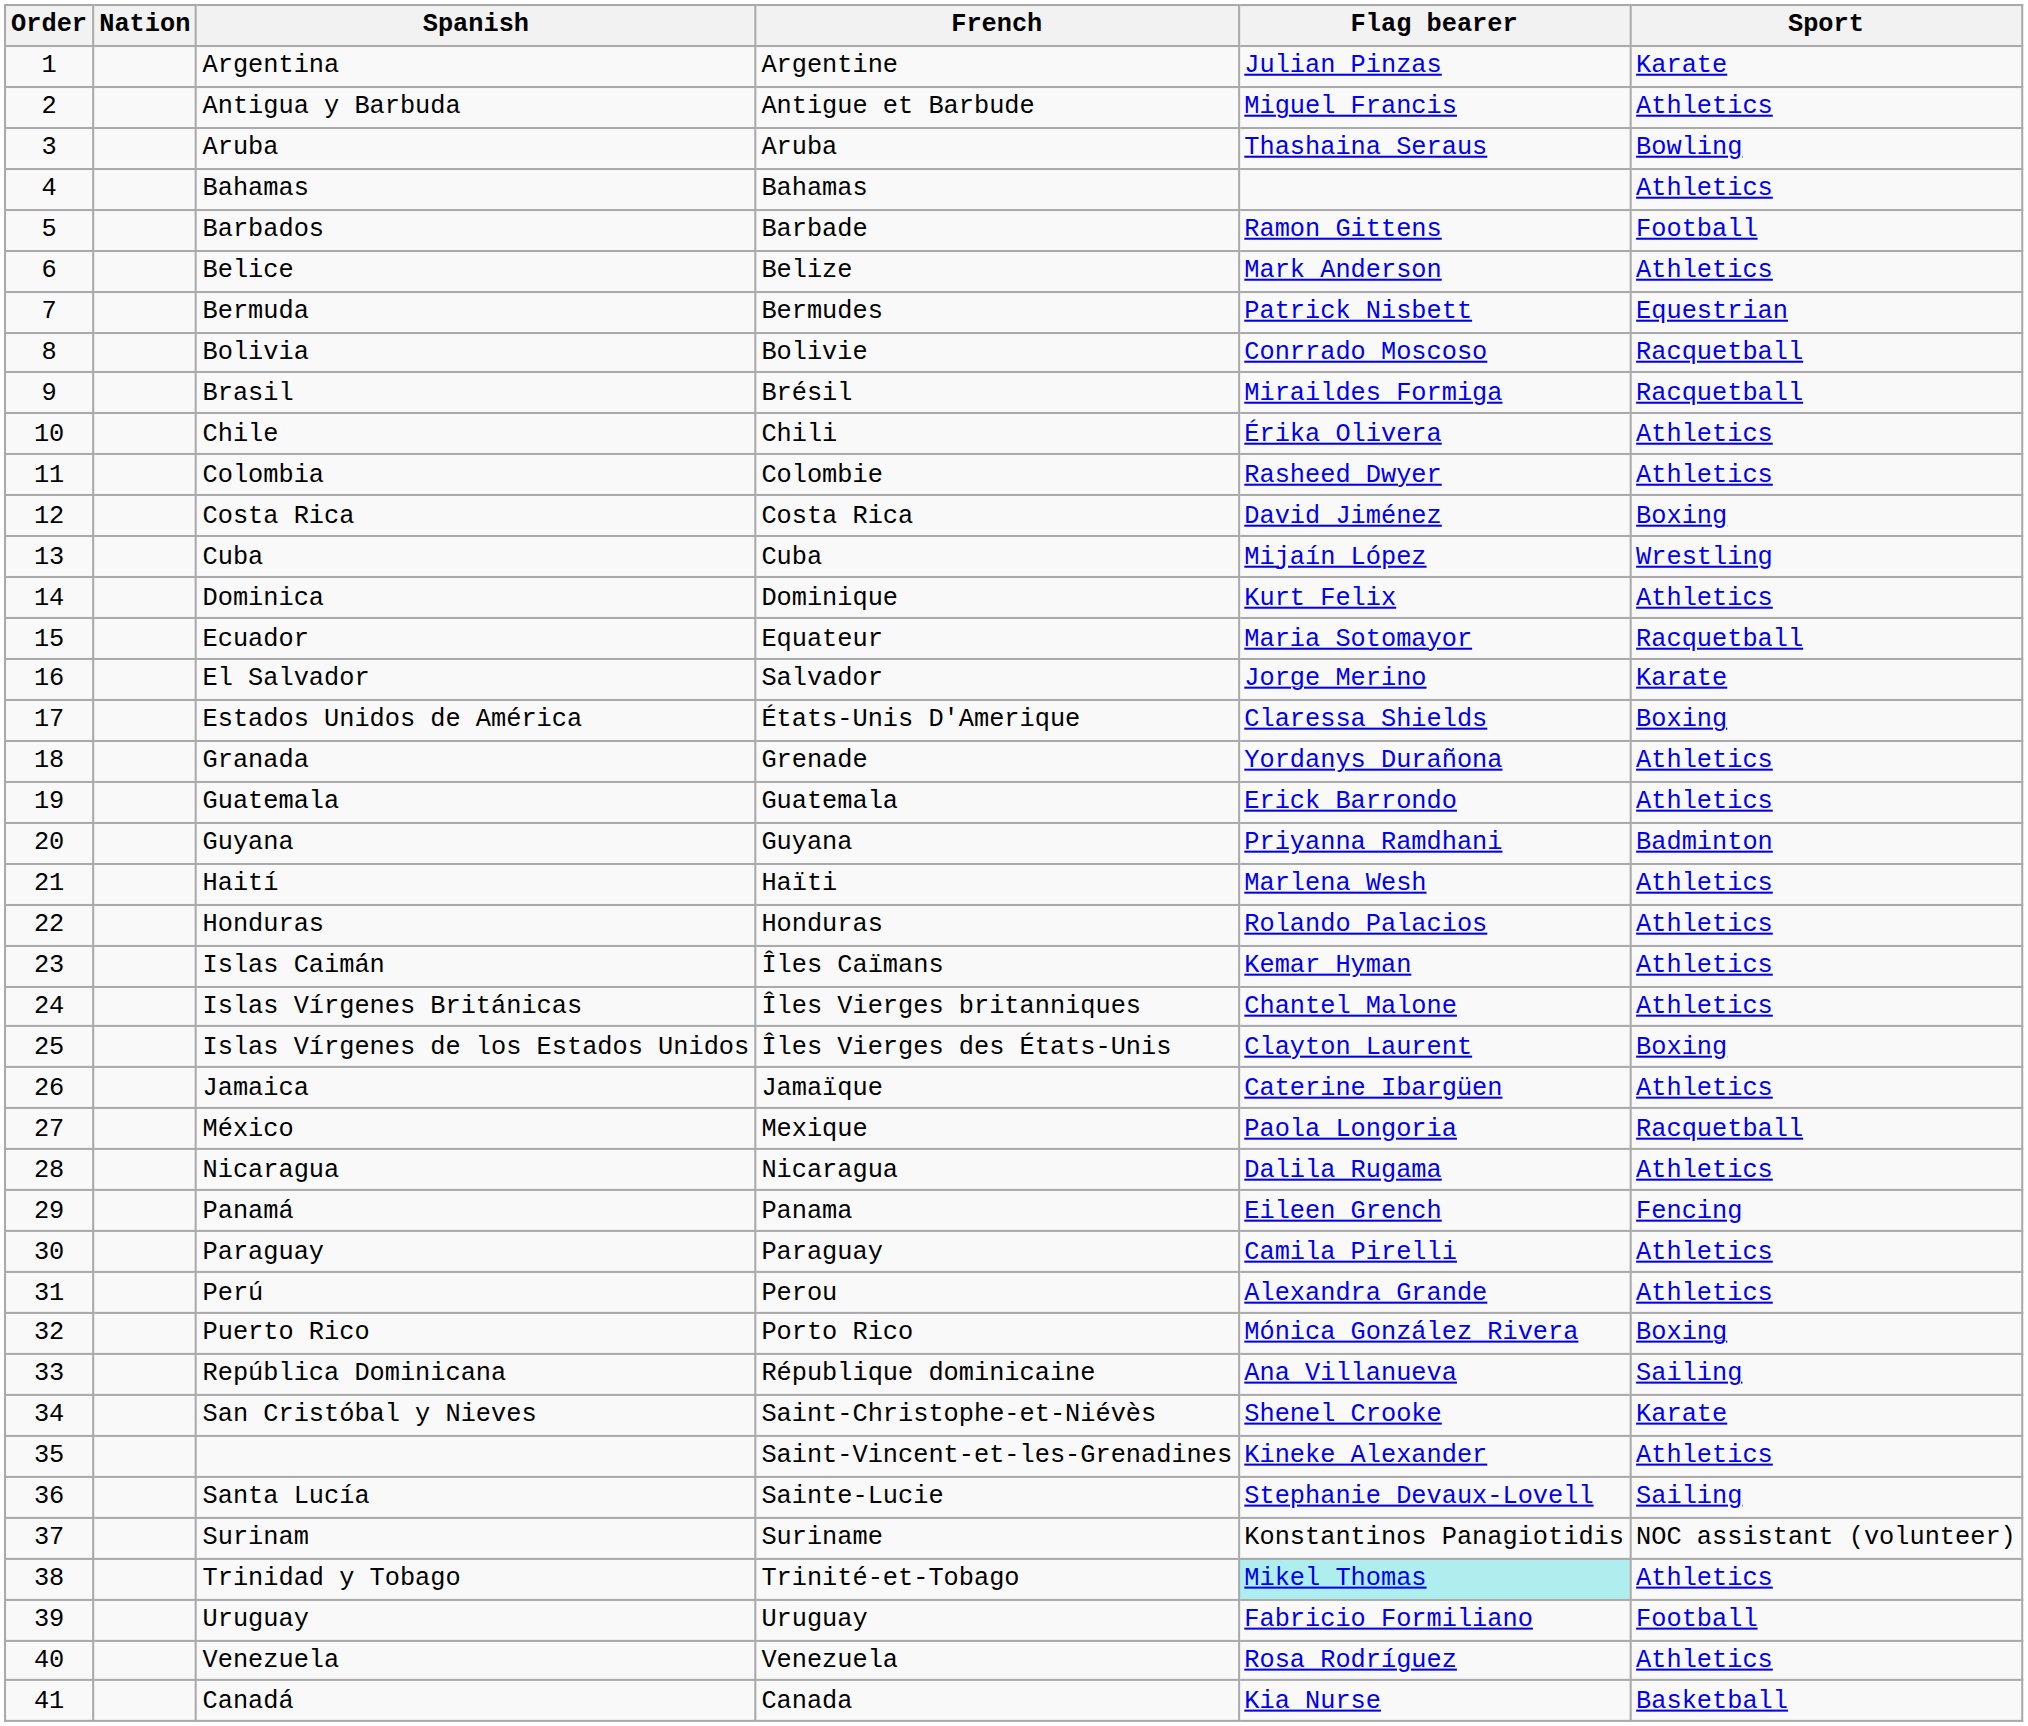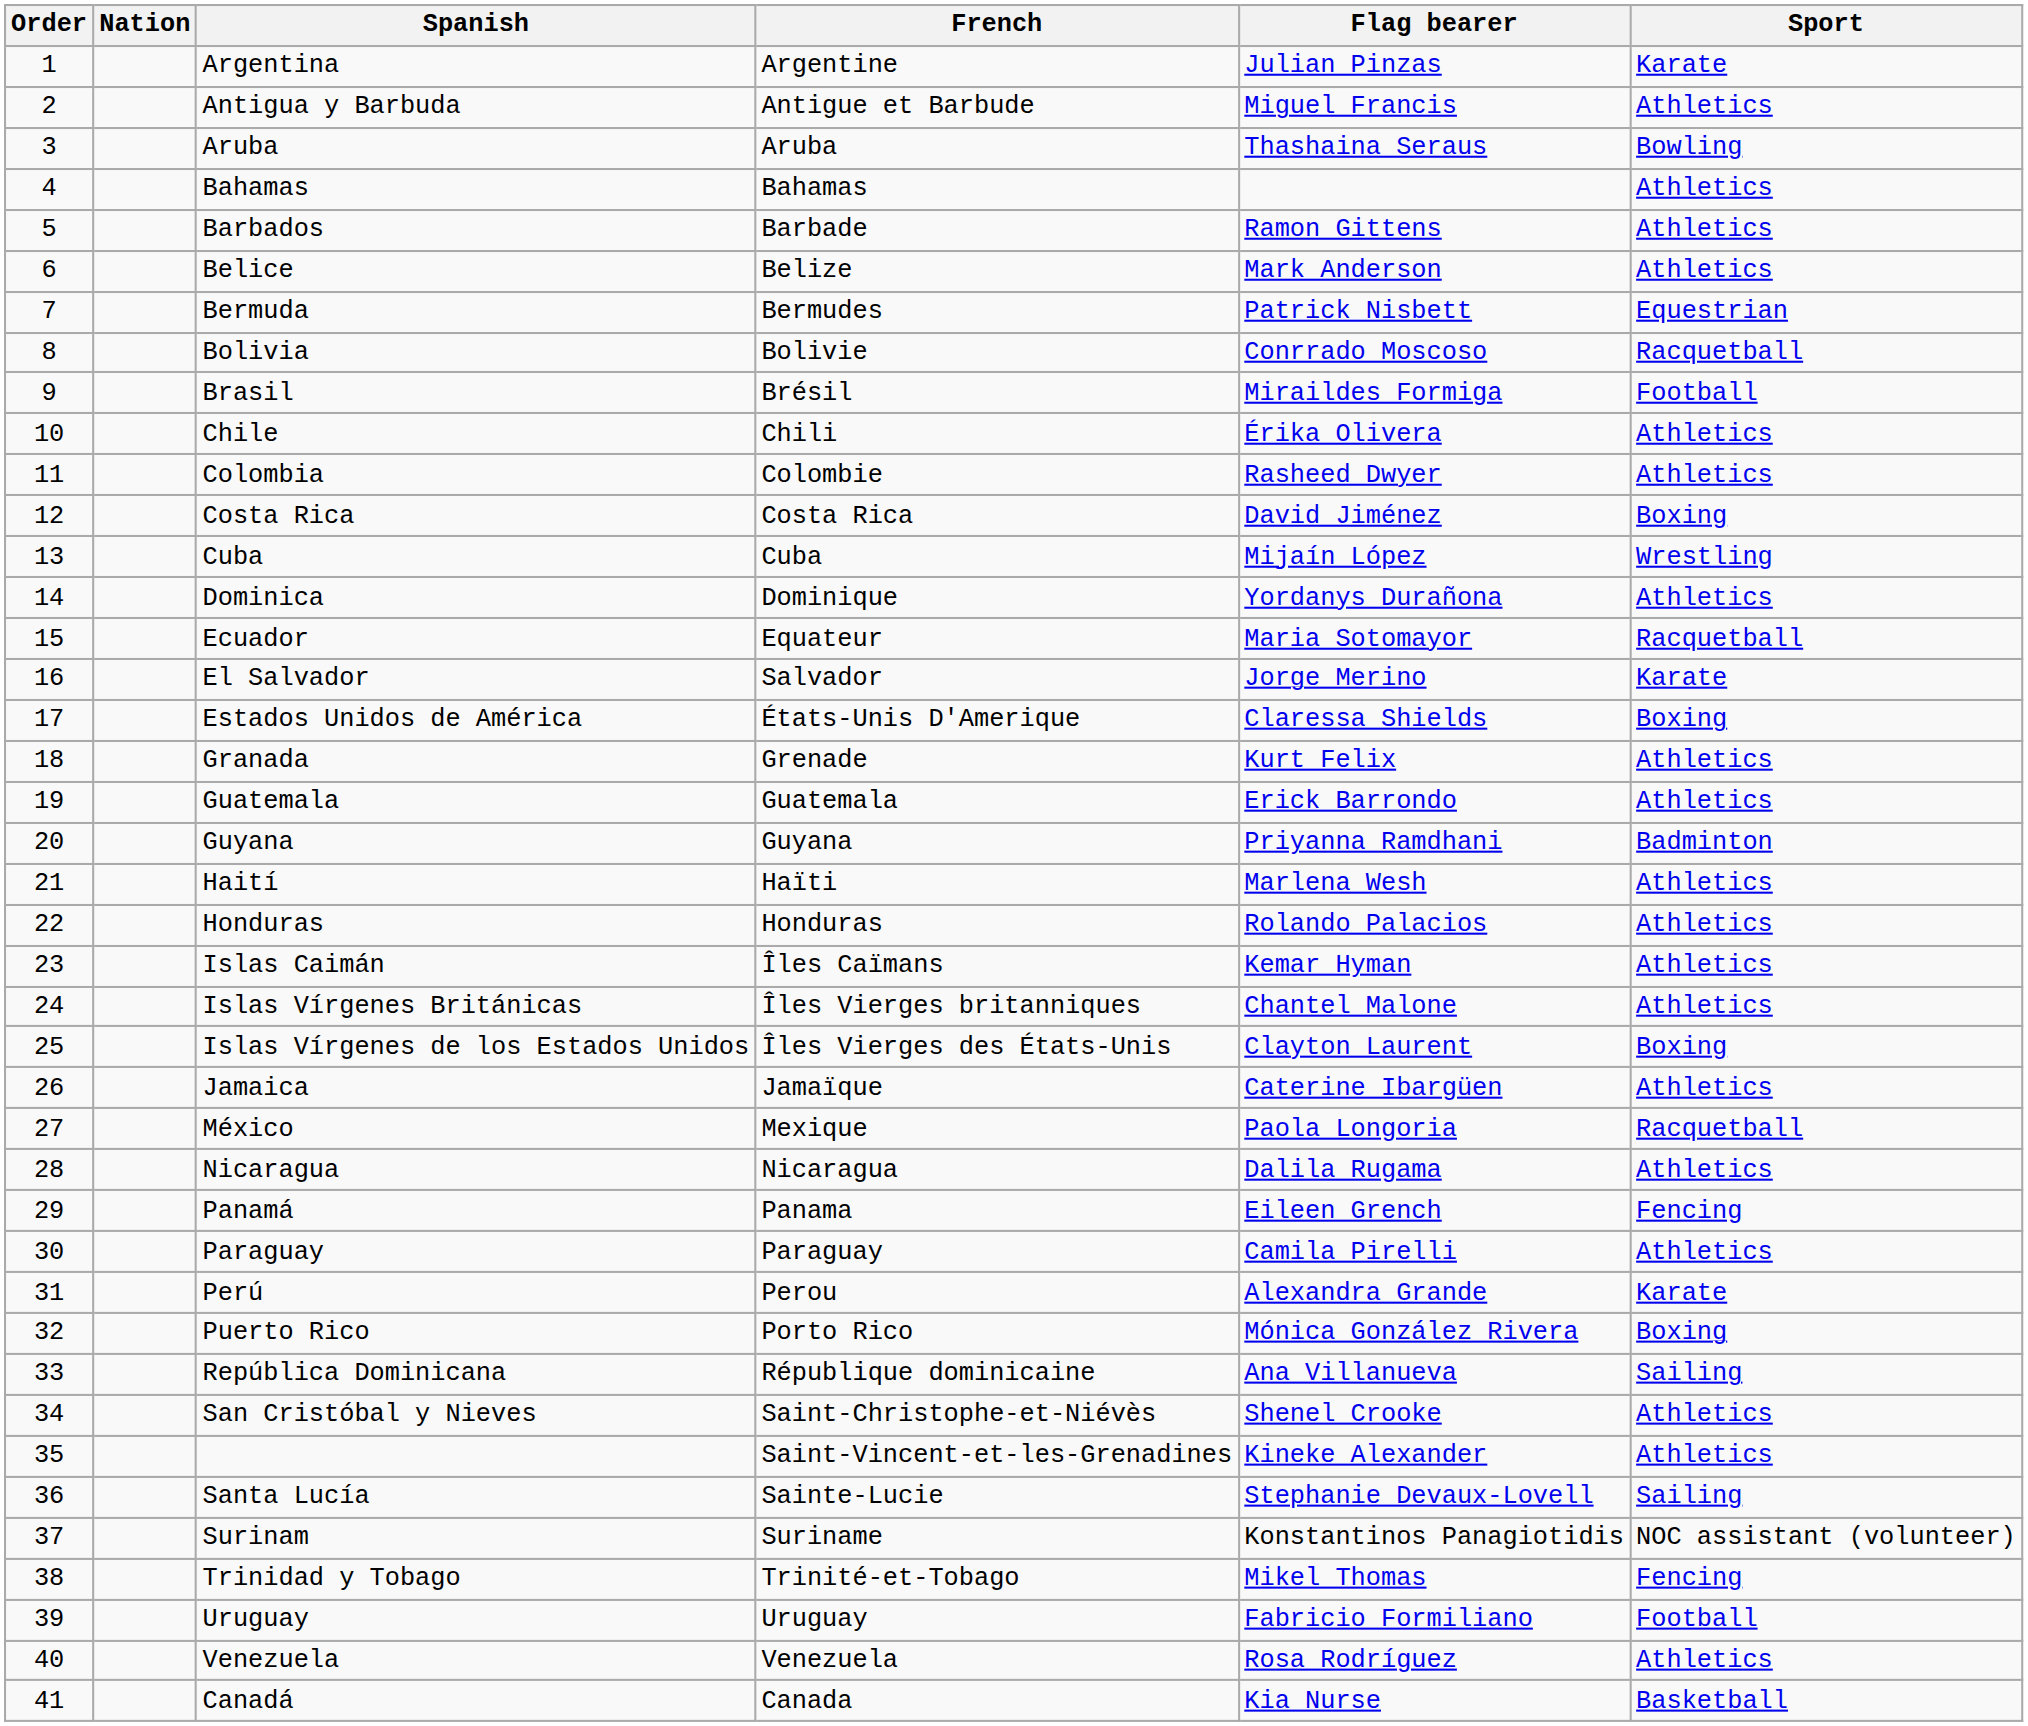Barbados | Sport: Football -> Athletics
Brasil | Sport: Racquetball -> Football
Dominica | Flag bearer: Kurt Felix -> Yordanys Durañona
Granada | Flag bearer: Yordanys Durañona -> Kurt Felix
Perú | Sport: Athletics -> Karate
San Cristóbal y Nieves | Sport: Karate -> Athletics
Trinidad y Tobago | Flag bearer: paleturquoise background -> no background
Trinidad y Tobago | Sport: Athletics -> Fencing
